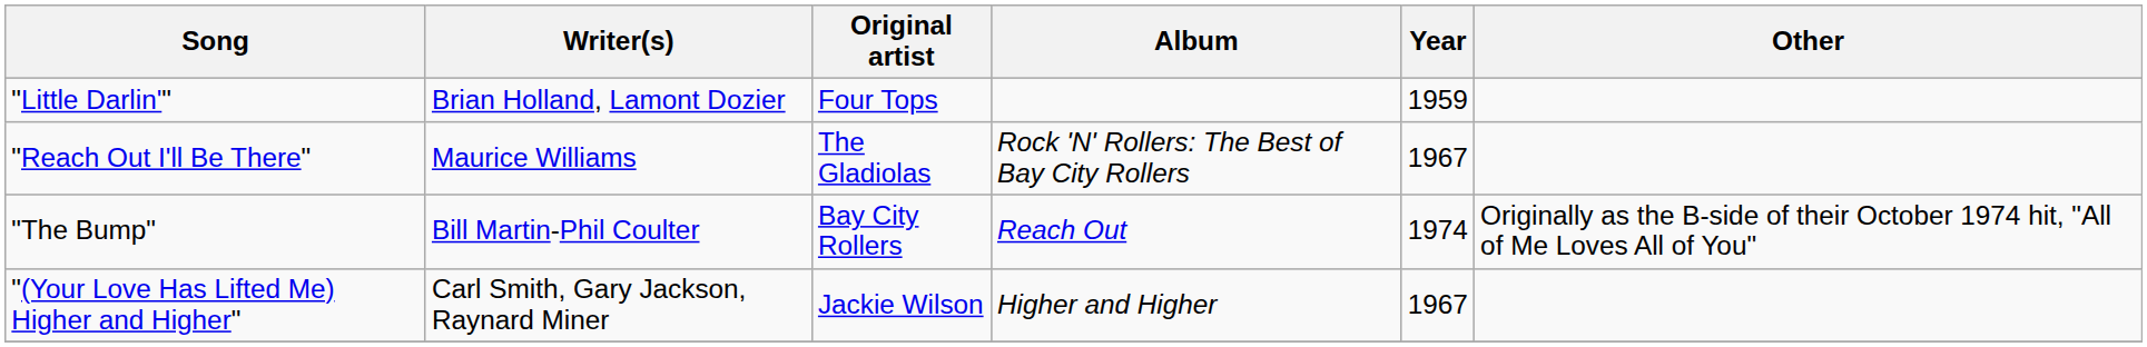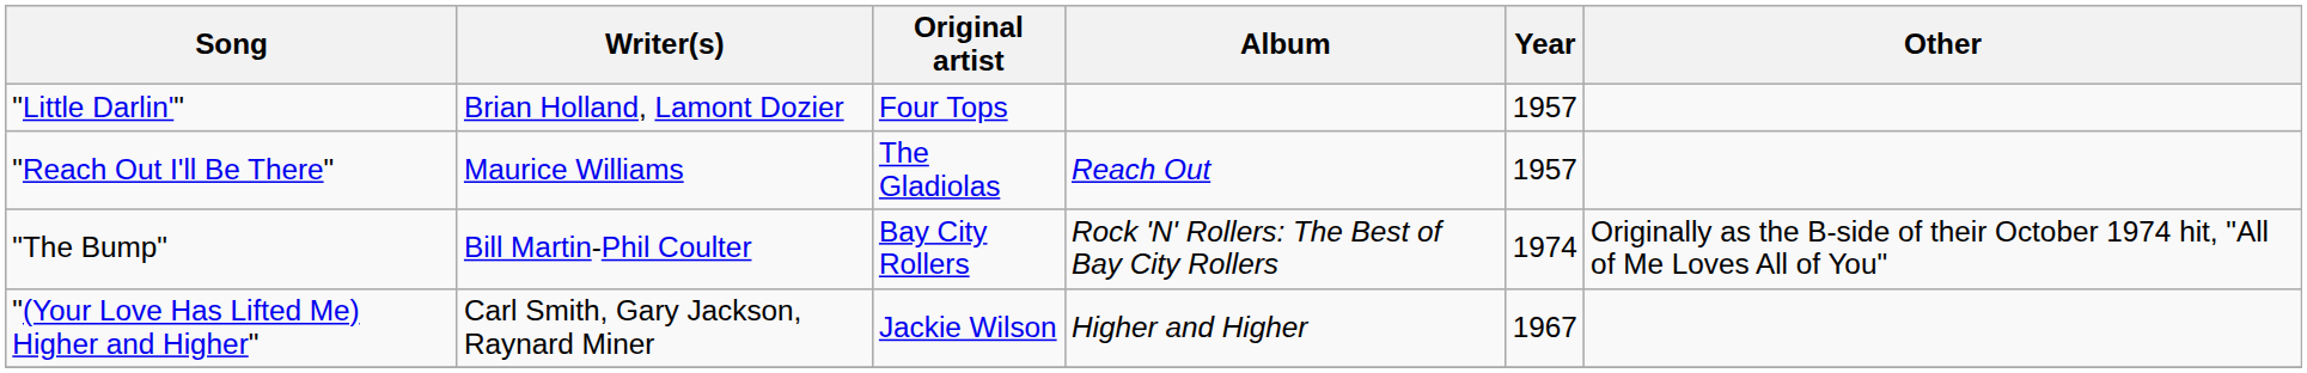"Little Darlin'" | Year: 1959 -> 1957
"Reach Out I'll Be There" | Album: Rock 'N' Rollers: The Best of Bay City Rollers -> Reach Out
"Reach Out I'll Be There" | Year: 1967 -> 1957
"The Bump" | Album: Reach Out -> Rock 'N' Rollers: The Best of Bay City Rollers
